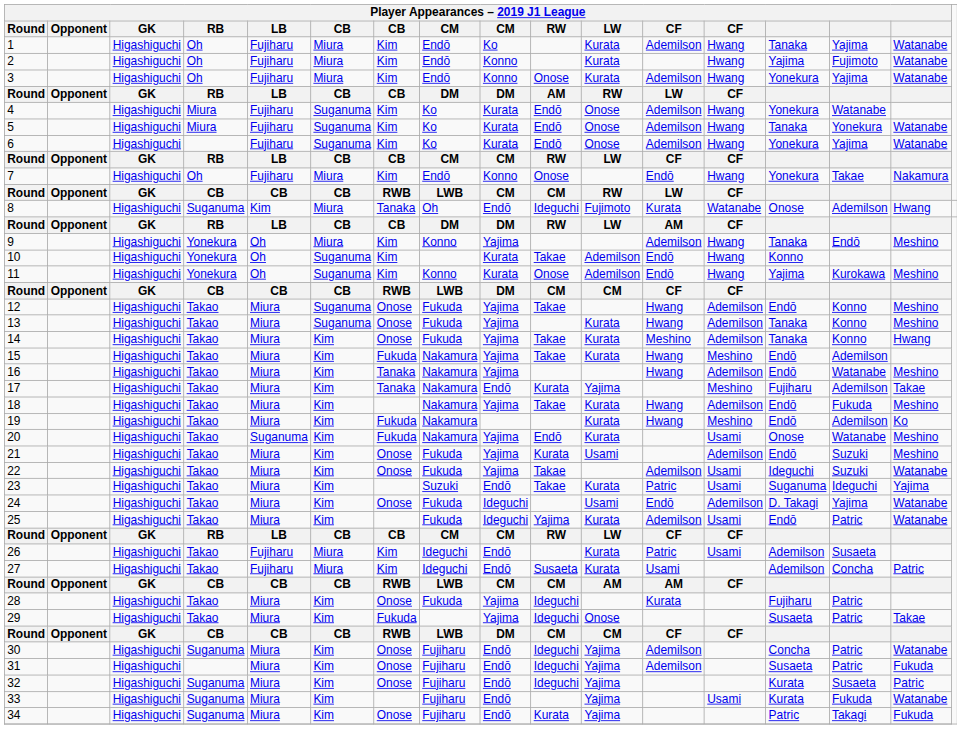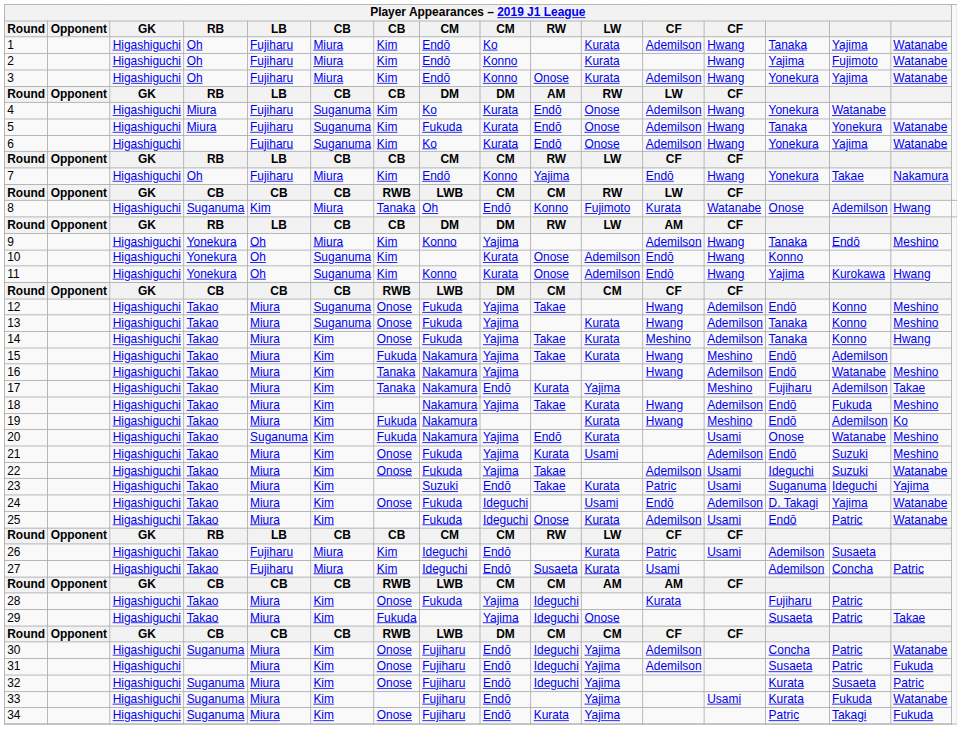5 | column 8: Ko -> Fukuda
7 | Player Appearances – 2019 J1 League / RW: Onose -> Yajima
8 | Player Appearances – 2019 J1 League / RW: Ideguchi -> Konno
10 | Player Appearances – 2019 J1 League / RW: Takae -> Onose
11 | column 16: Meshino -> Hwang
25 | Player Appearances – 2019 J1 League / RW: Yajima -> Onose
